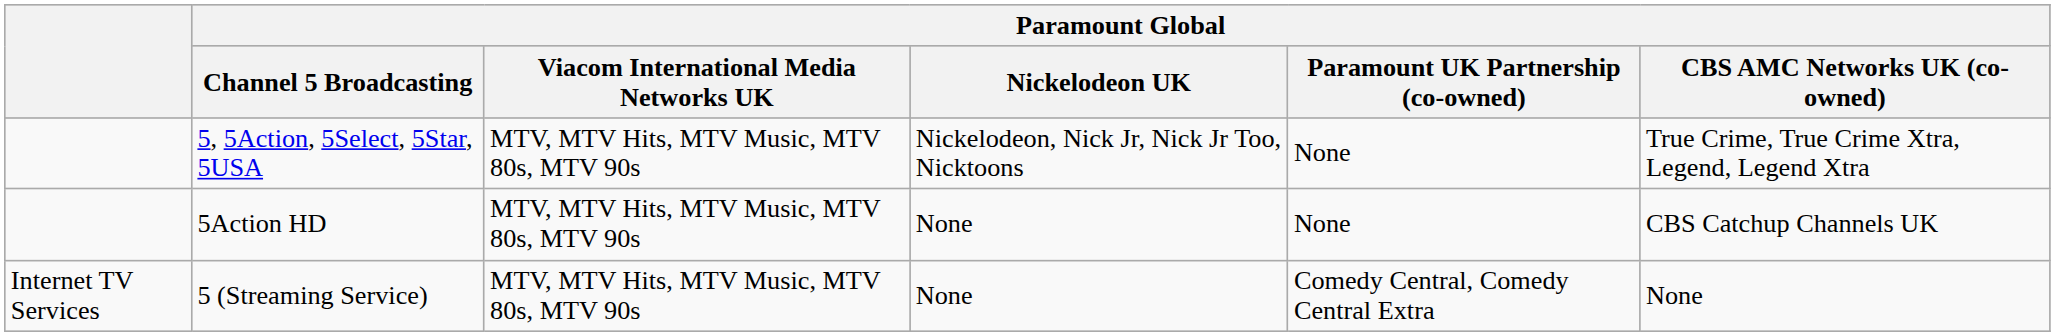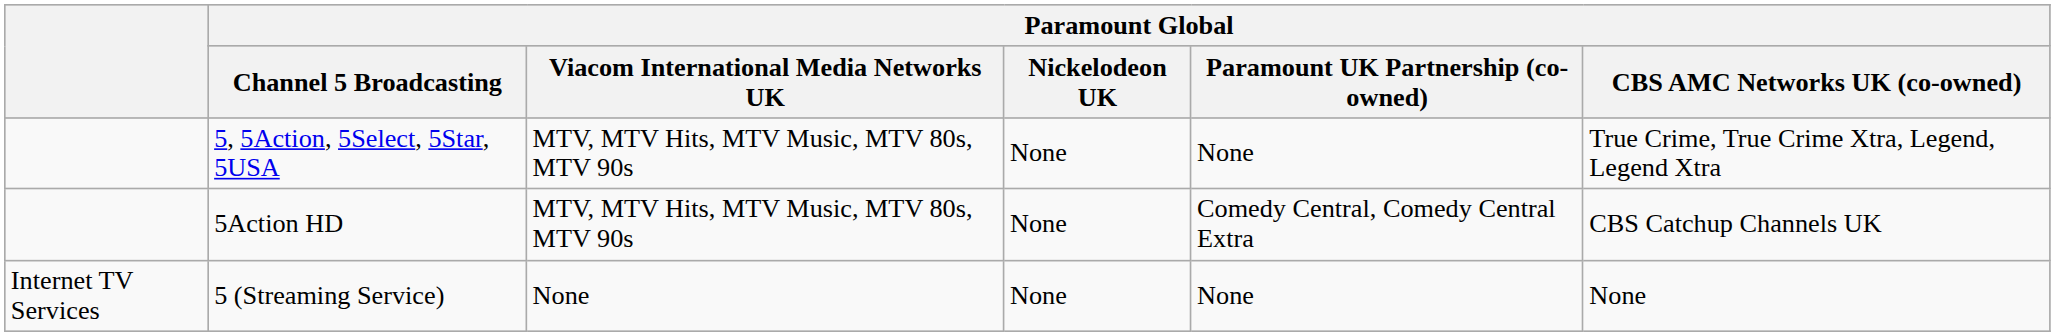5, 5Action, 5Select, 5Star, 5USA | Paramount Global / Nickelodeon UK: Nickelodeon, Nick Jr, Nick Jr Too, Nicktoons -> None
5Action HD | Paramount Global / Paramount UK Partnership (co-owned): None -> Comedy Central, Comedy Central Extra
5 (Streaming Service) | Paramount Global / Viacom International Media Networks UK: MTV, MTV Hits, MTV Music, MTV 80s, MTV 90s -> None
5 (Streaming Service) | Paramount Global / Paramount UK Partnership (co-owned): Comedy Central, Comedy Central Extra -> None
